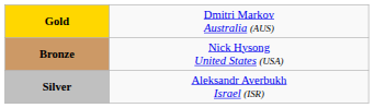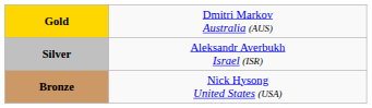rows swapped: Silver <-> Bronze
